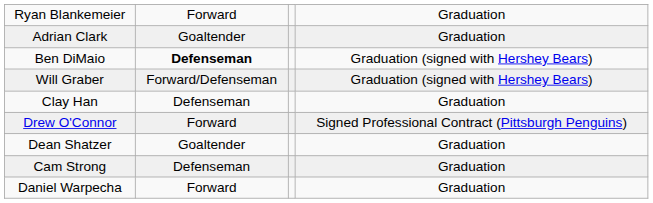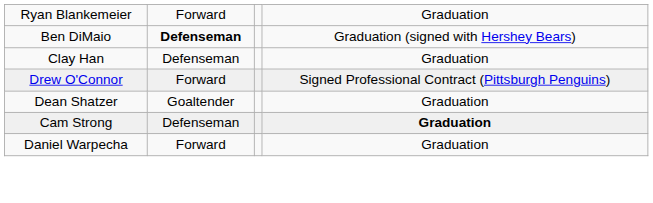- row: Adrian Clark | Goaltender | Graduation
- row: Will Graber | Forward/Defenseman | Graduation (signed with Hershey Bears)
Cam Strong | column 4: normal -> bold
